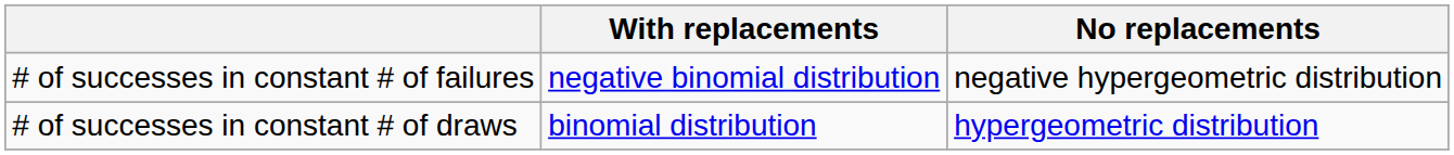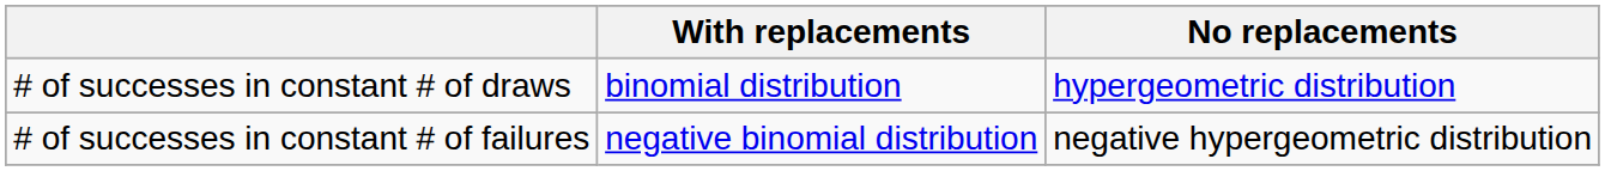rows swapped: # of successes in constant # of draws <-> # of successes in constant # of failures
